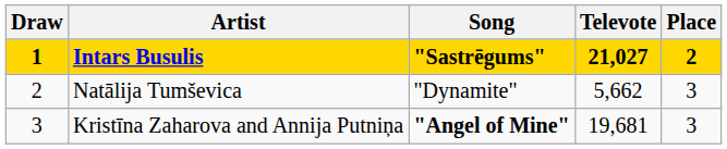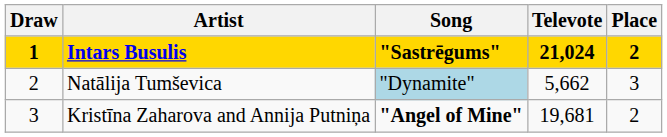Intars Busulis | Televote: 21,027 -> 21,024
Natālija Tumševica | Song: no background -> lightblue background
Kristīna Zaharova and Annija Putniņa | Place: 3 -> 2
